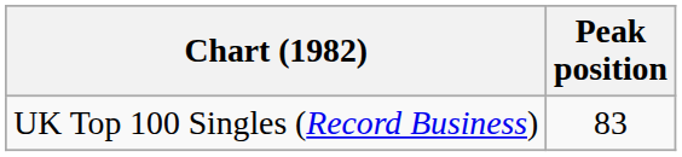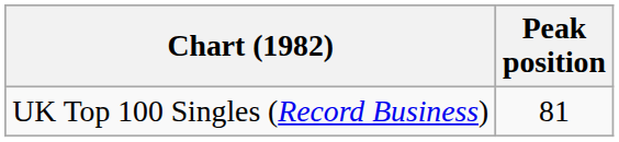UK Top 100 Singles (Record Business) | Peak position: 83 -> 81
